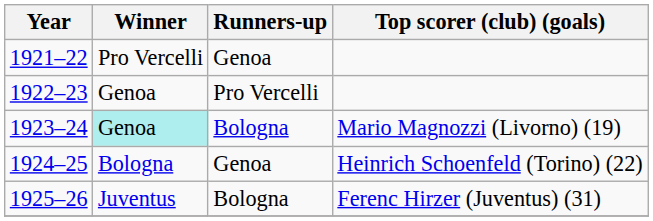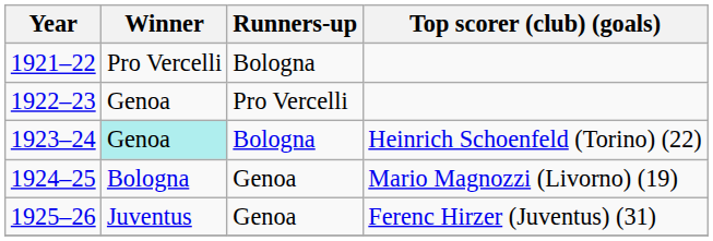1921–22 | Runners-up: Genoa -> Bologna
1923–24 | Top scorer (club) (goals): Mario Magnozzi (Livorno) (19) -> Heinrich Schoenfeld (Torino) (22)
1924–25 | Top scorer (club) (goals): Heinrich Schoenfeld (Torino) (22) -> Mario Magnozzi (Livorno) (19)
1925–26 | Runners-up: Bologna -> Genoa
